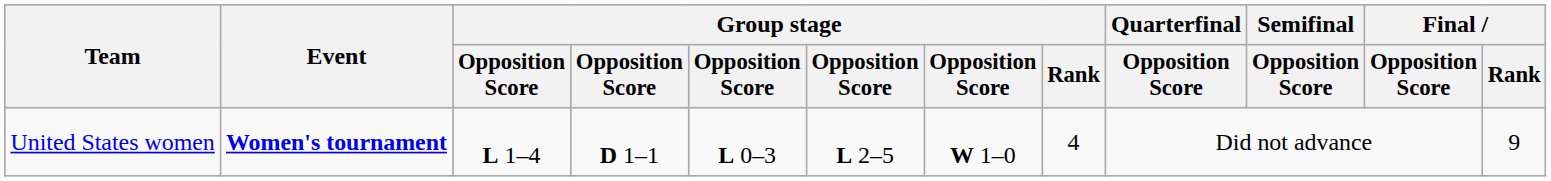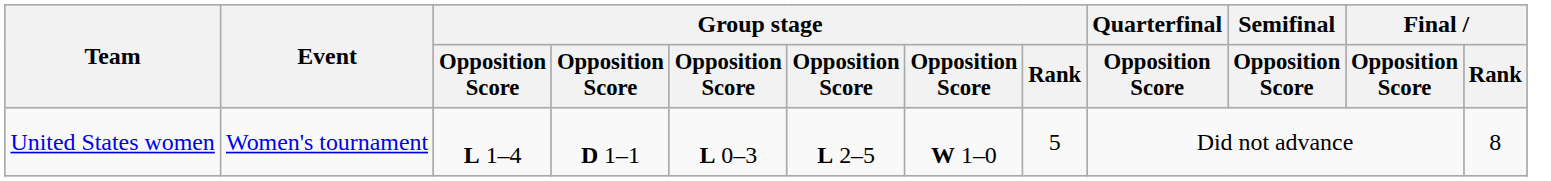United States women | Event: bold -> normal
United States women | Group stage / Rank: 4 -> 5
United States women | Final / Rank: 9 -> 8
